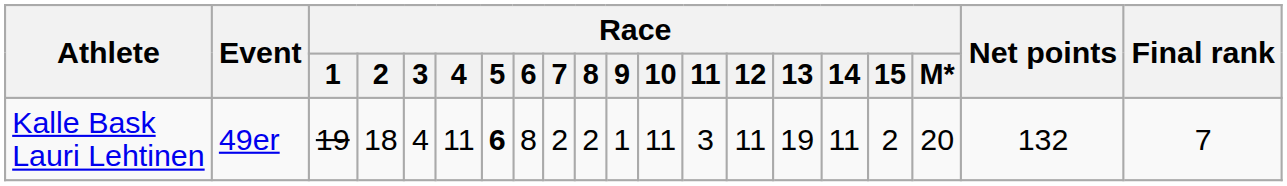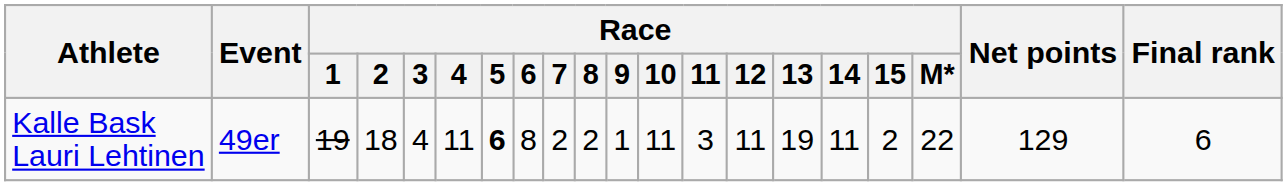Kalle Bask Lauri Lehtinen | Race / M*: 20 -> 22
Kalle Bask Lauri Lehtinen | Net points: 132 -> 129
Kalle Bask Lauri Lehtinen | Final rank: 7 -> 6
